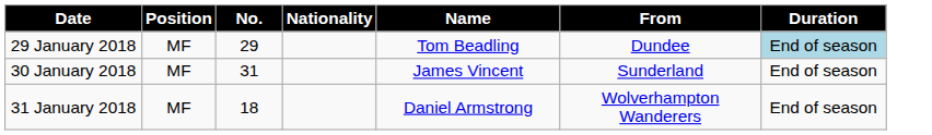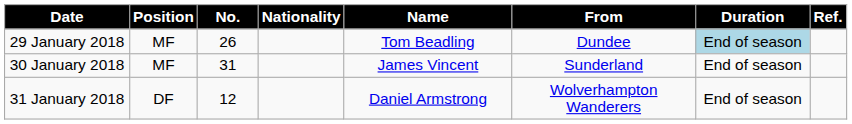+ column: Ref.
29 January 2018 | No.: 29 -> 26
31 January 2018 | Position: MF -> DF
31 January 2018 | No.: 18 -> 12
